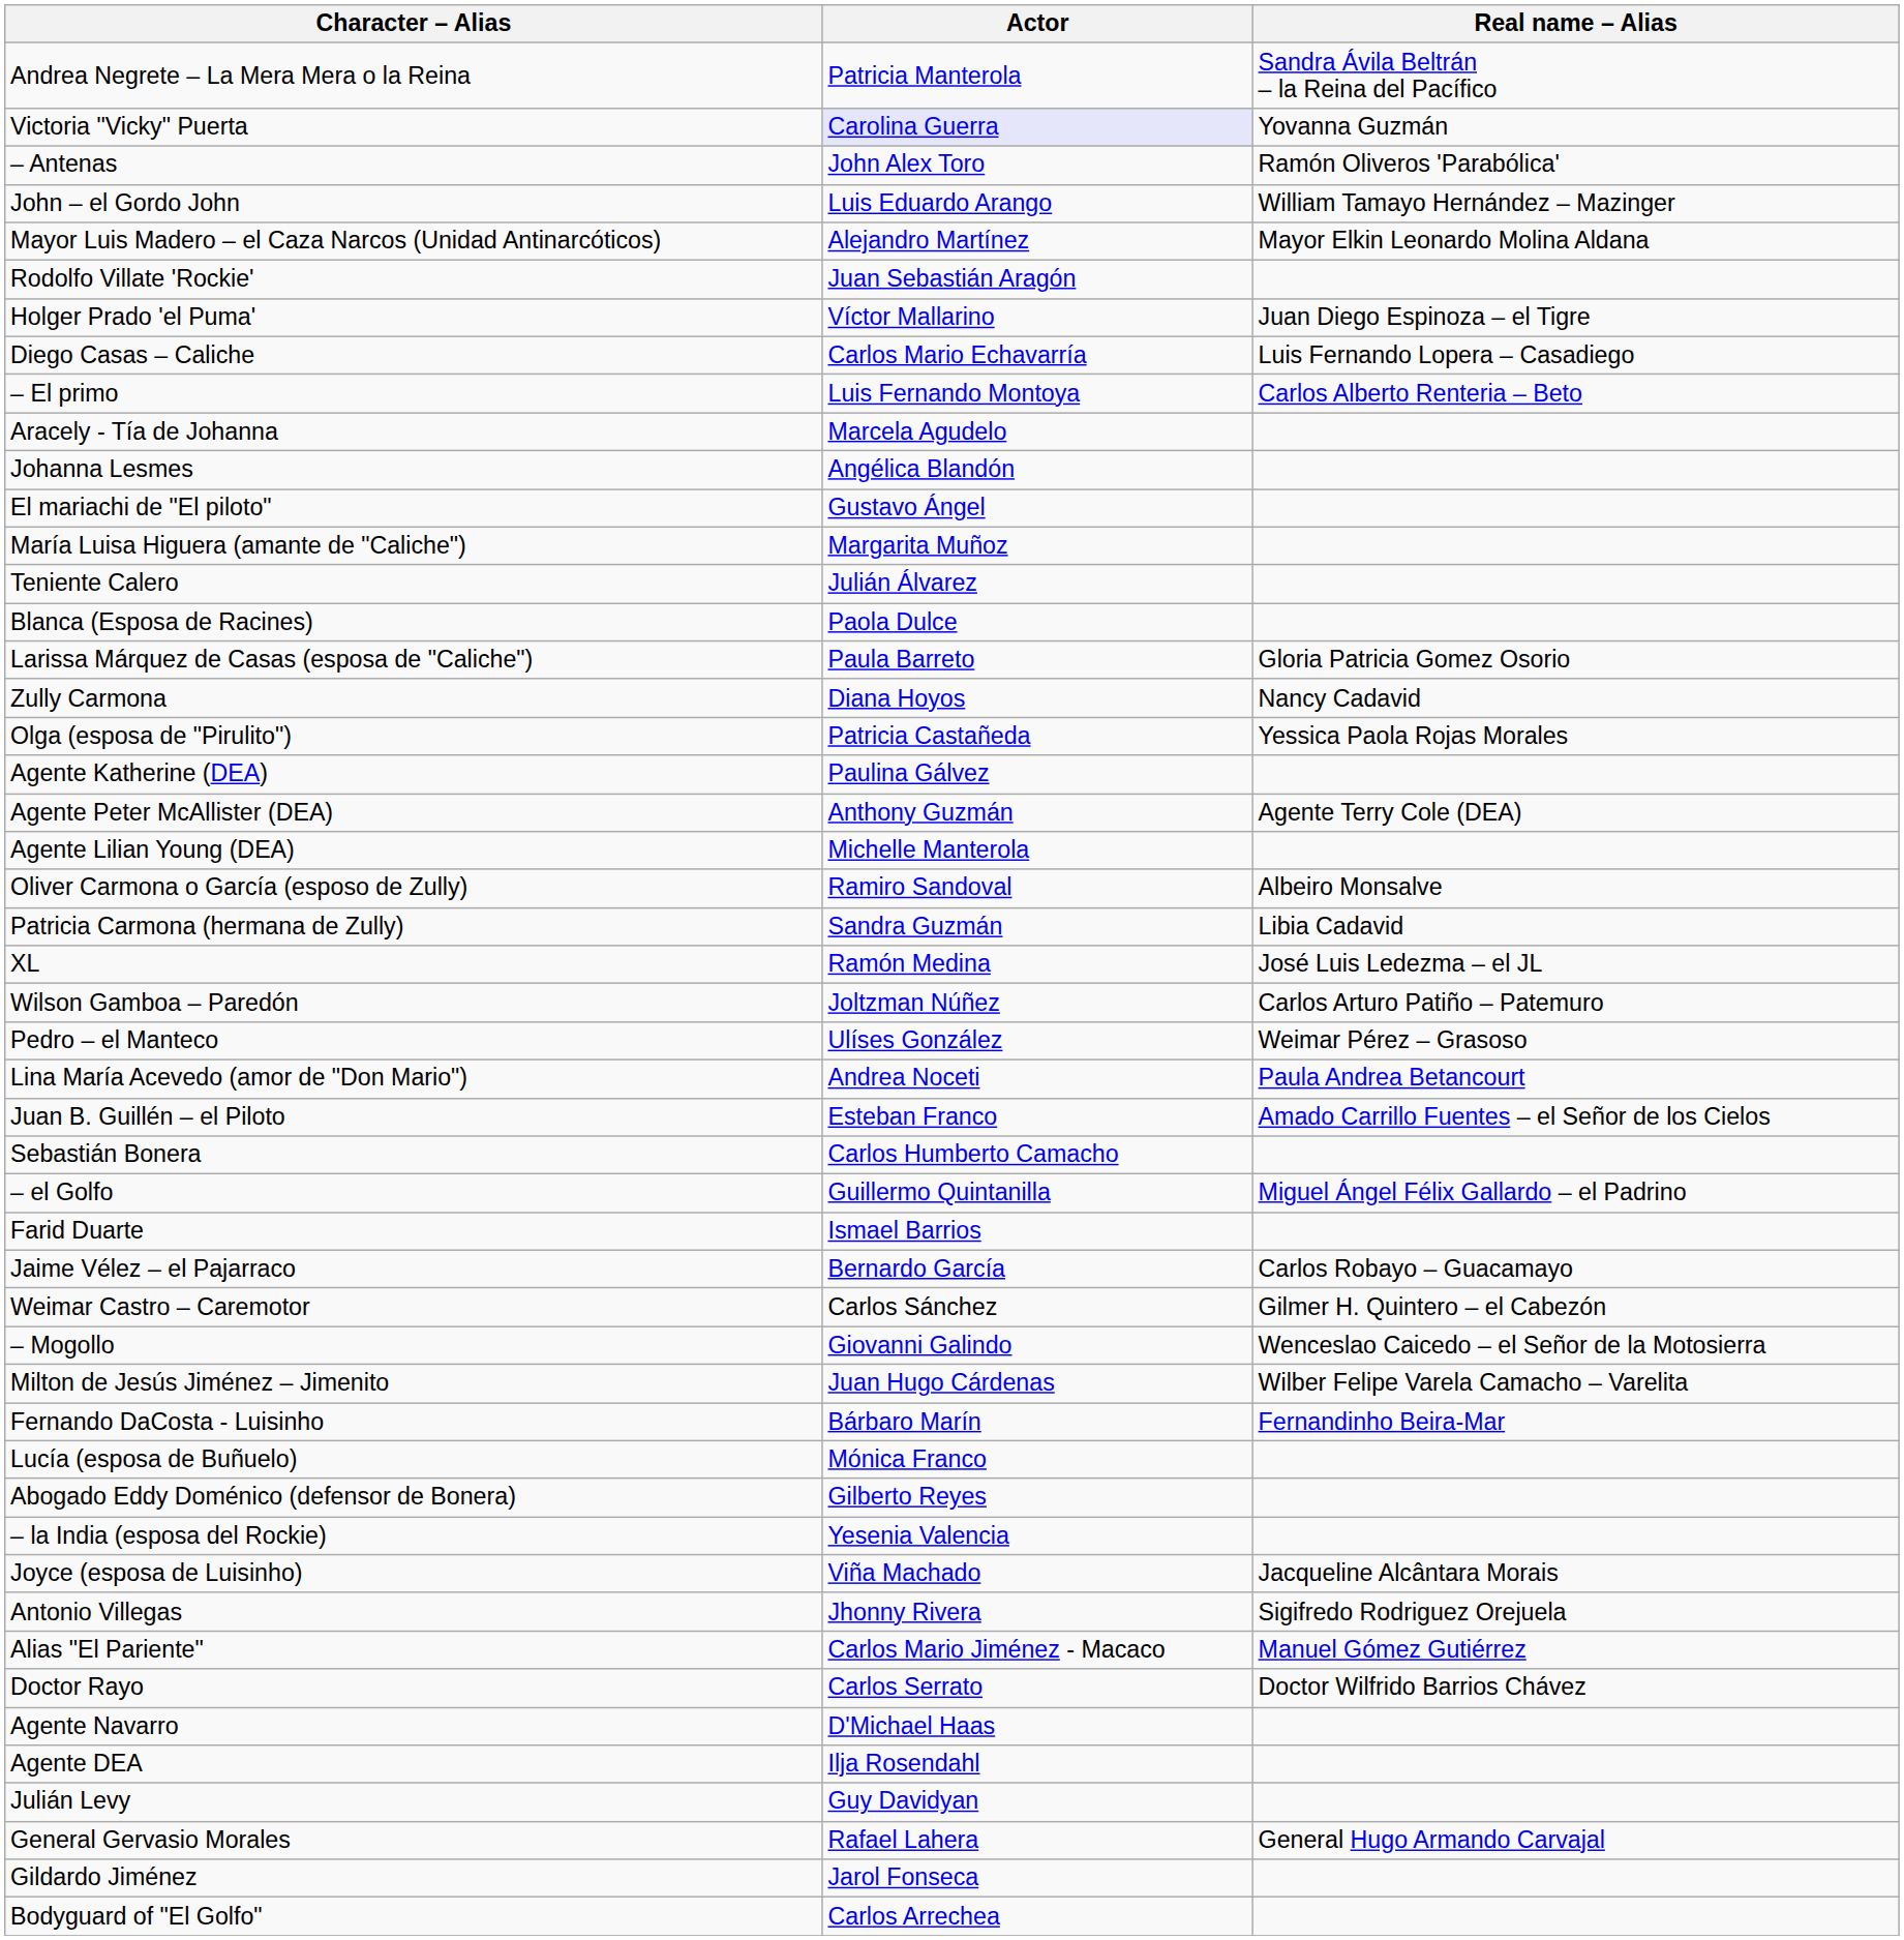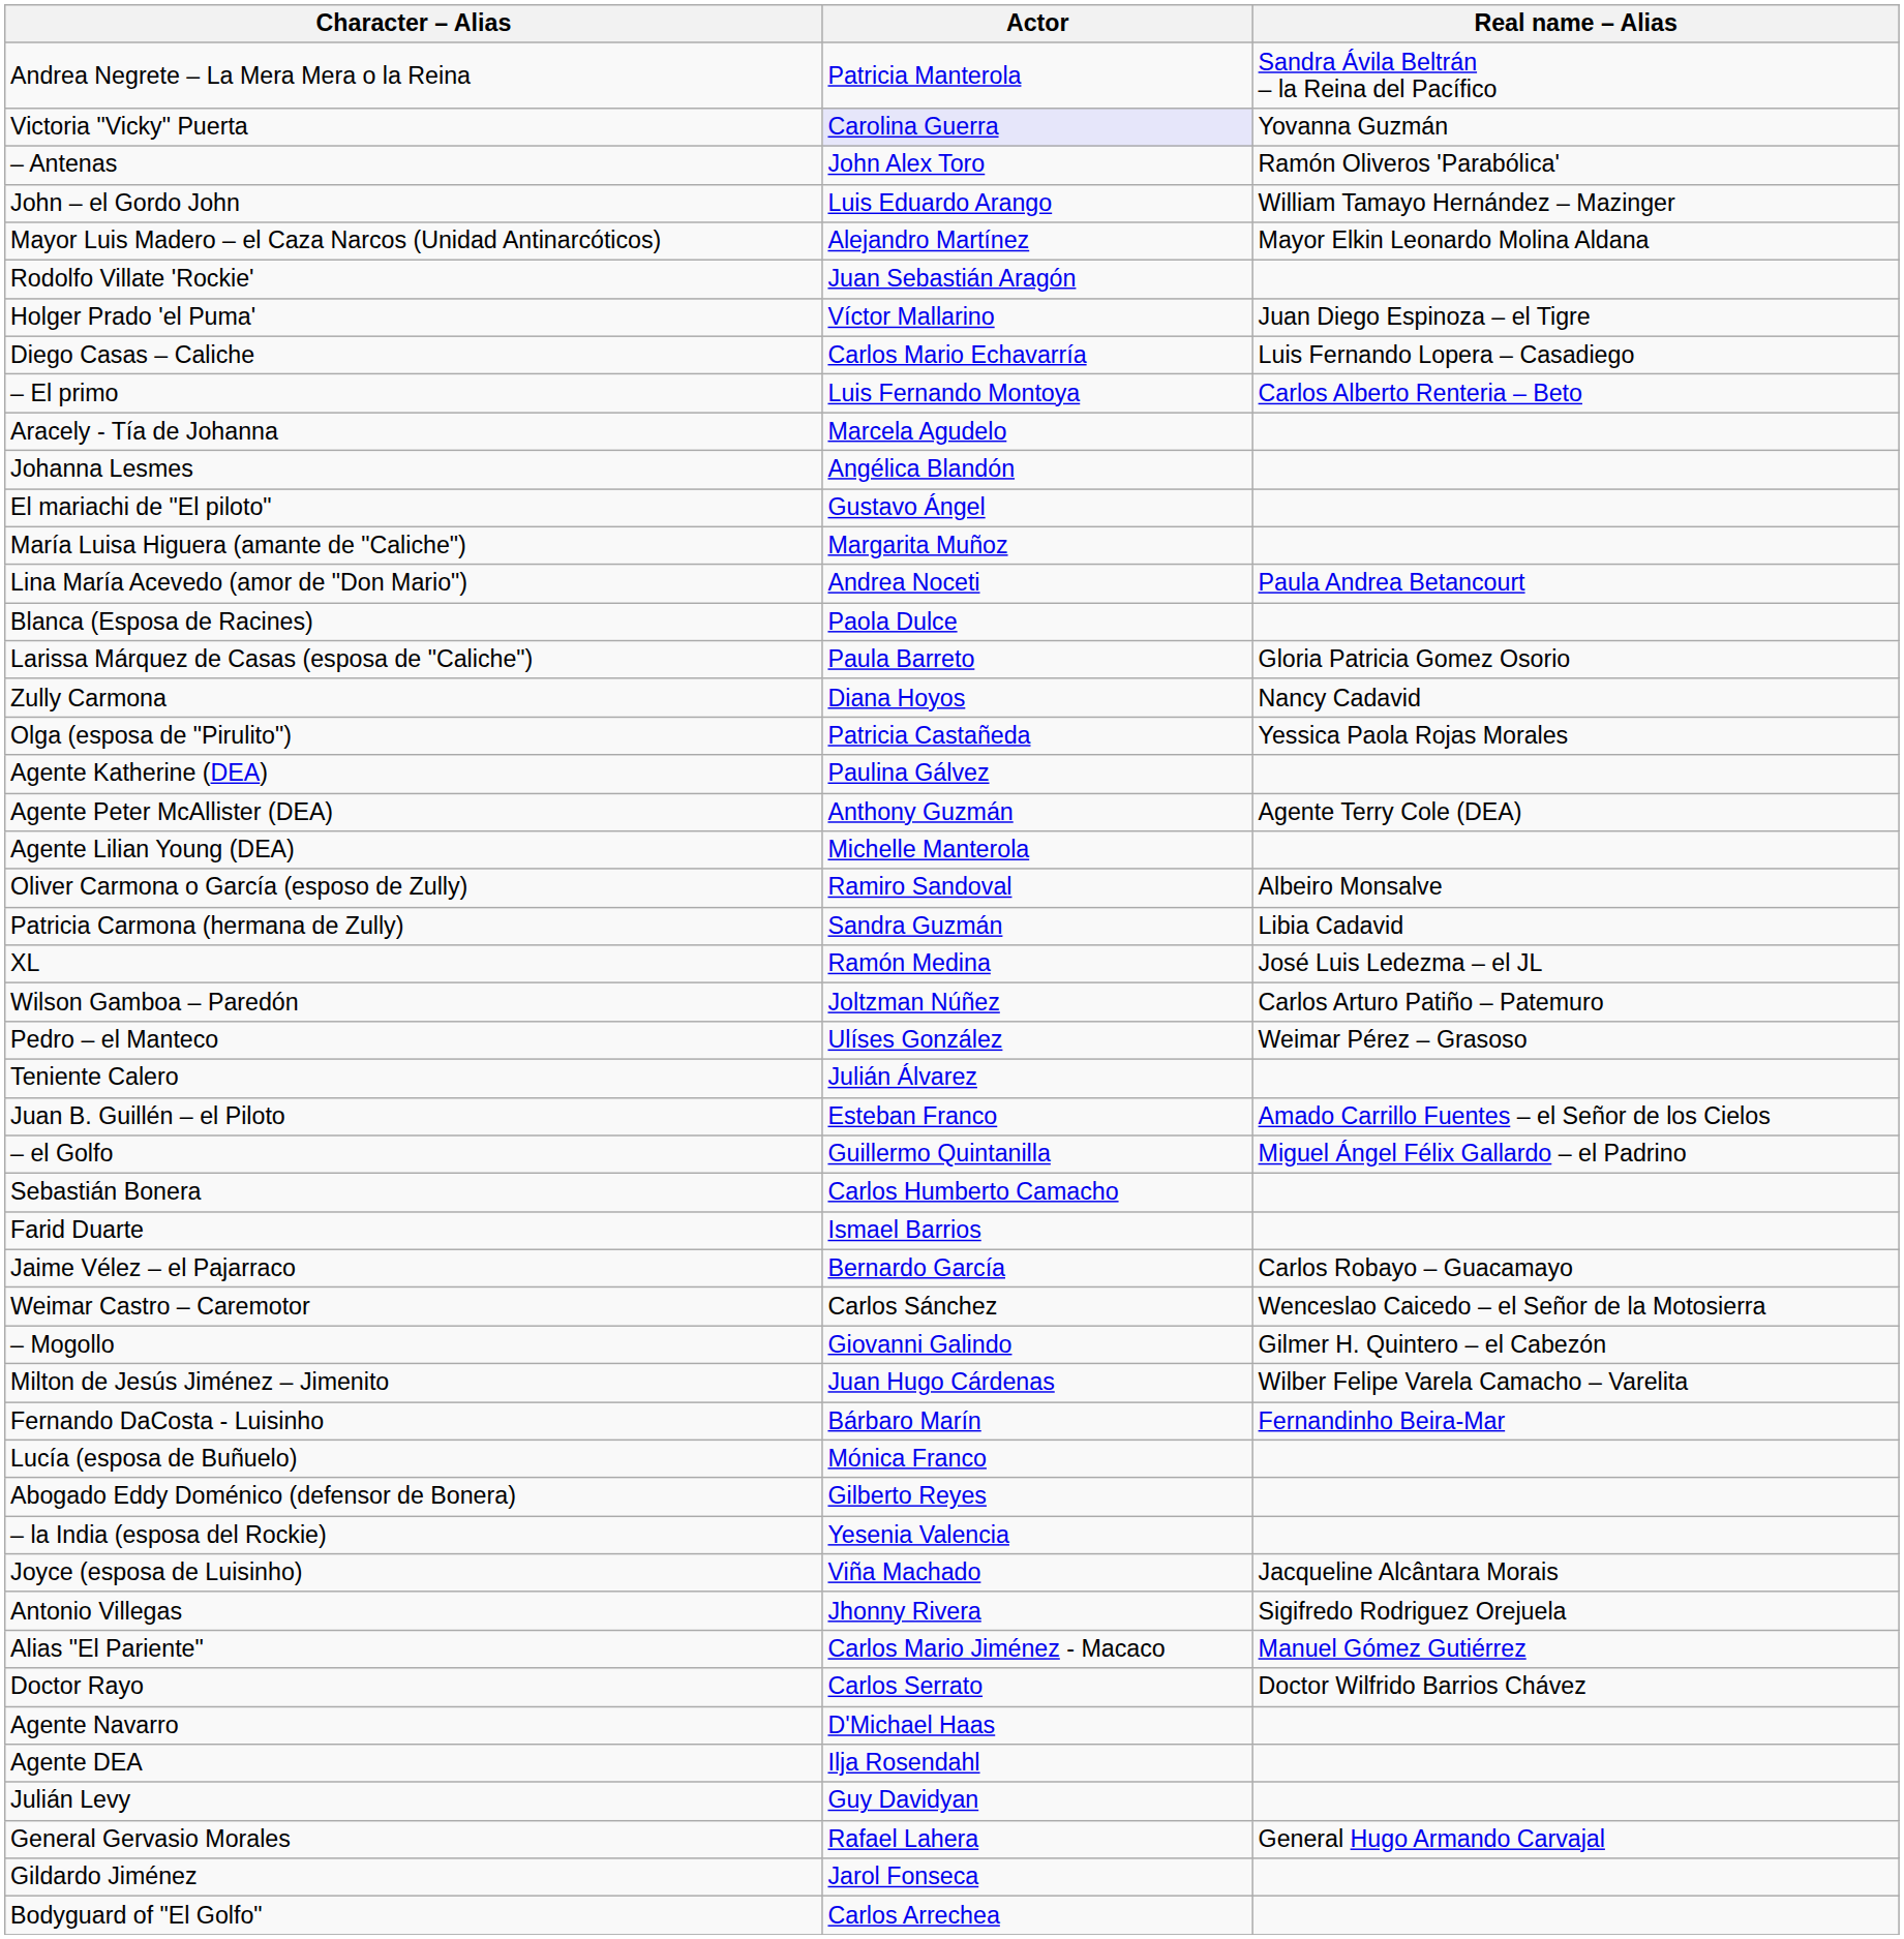rows swapped: Lina María Acevedo (amor de "Don Mario") <-> Teniente Calero
rows swapped: – el Golfo <-> Sebastián Bonera
Weimar Castro – Caremotor | Real name – Alias: Gilmer H. Quintero – el Cabezón -> Wenceslao Caicedo – el Señor de la Motosierra
– Mogollo | Real name – Alias: Wenceslao Caicedo – el Señor de la Motosierra -> Gilmer H. Quintero – el Cabezón
